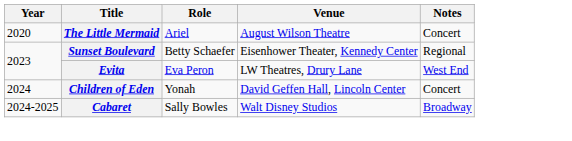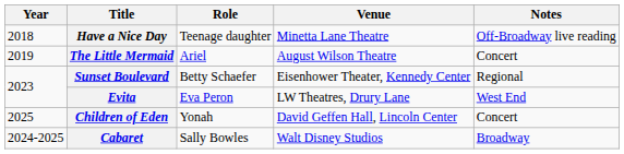+ row: 2018 | Have a Nice Day | Teenage daughter | Minetta Lane Theatre | Off-Broadway live reading
The Little Mermaid | Year: 2020 -> 2019
Children of Eden | Year: 2024 -> 2025
